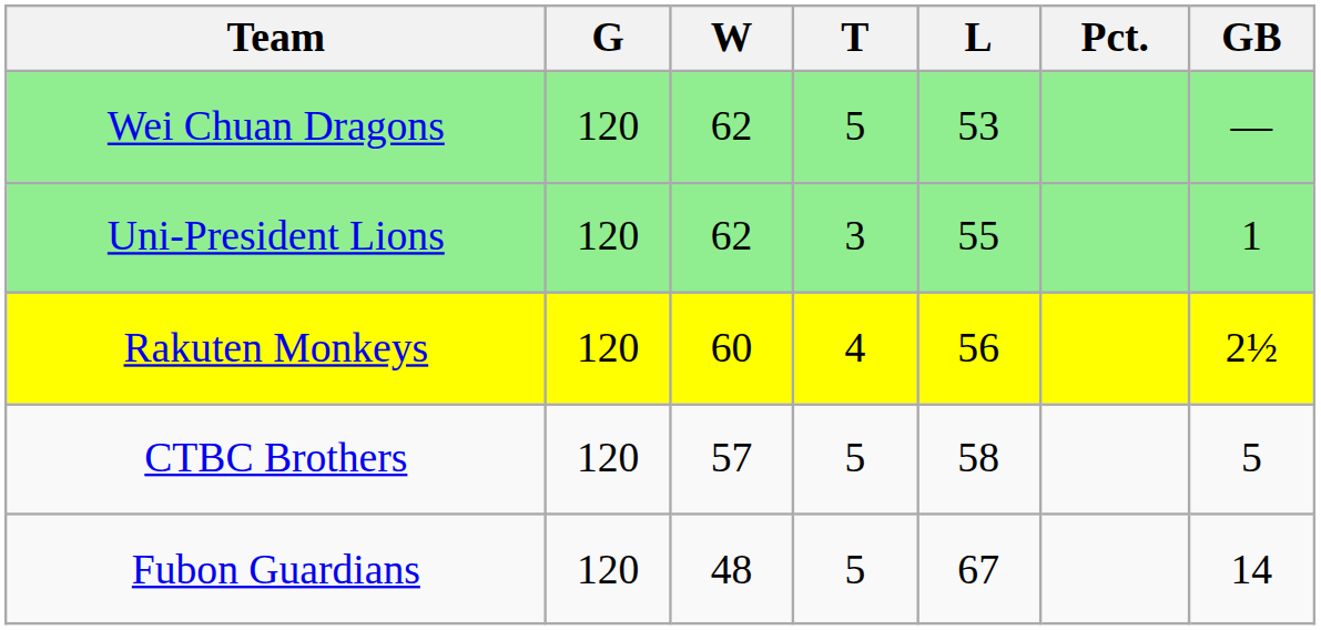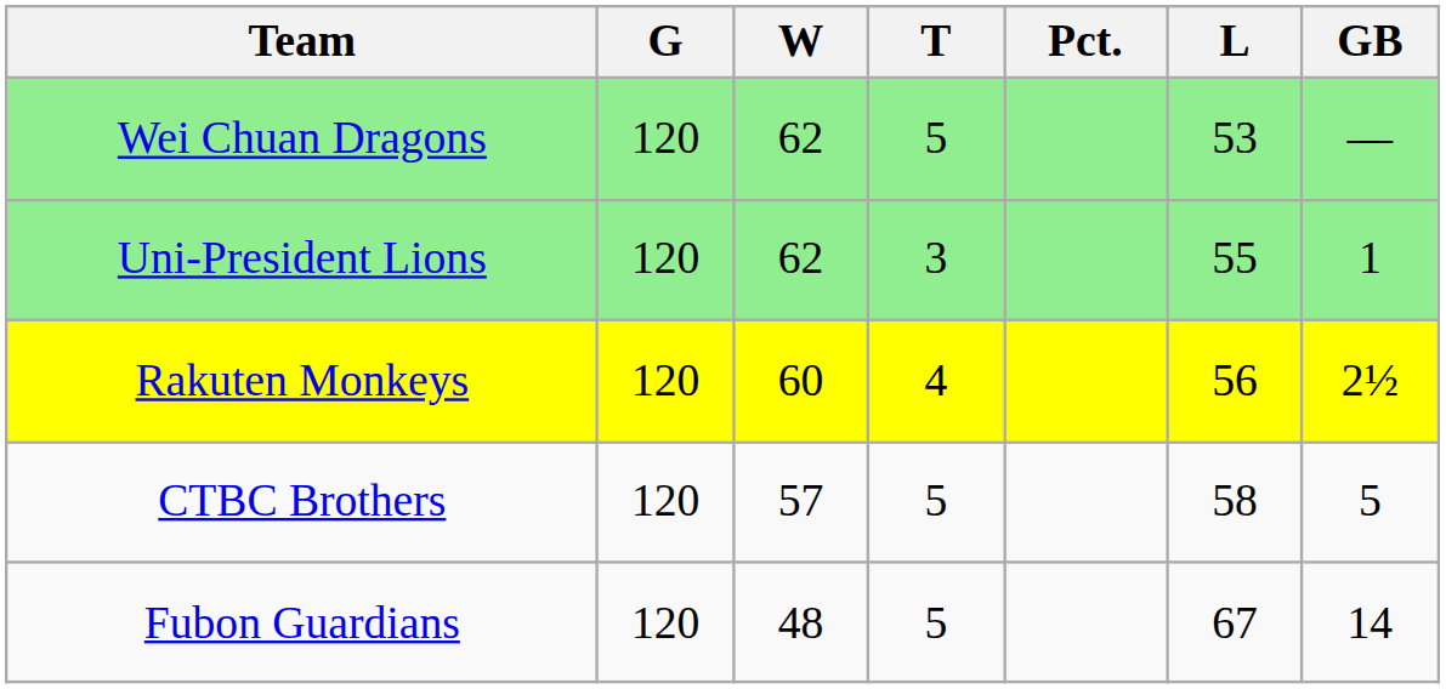columns swapped: L <-> Pct.
